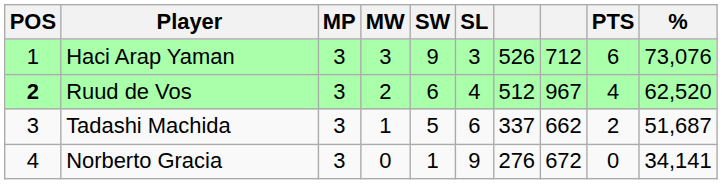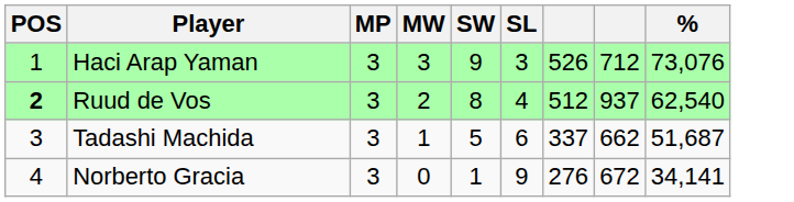- column: PTS | 6 | 4 | 2 | 0
Ruud de Vos | SW: 6 -> 8
Ruud de Vos | column 8: 967 -> 937
Ruud de Vos | %: 62,520 -> 62,540
